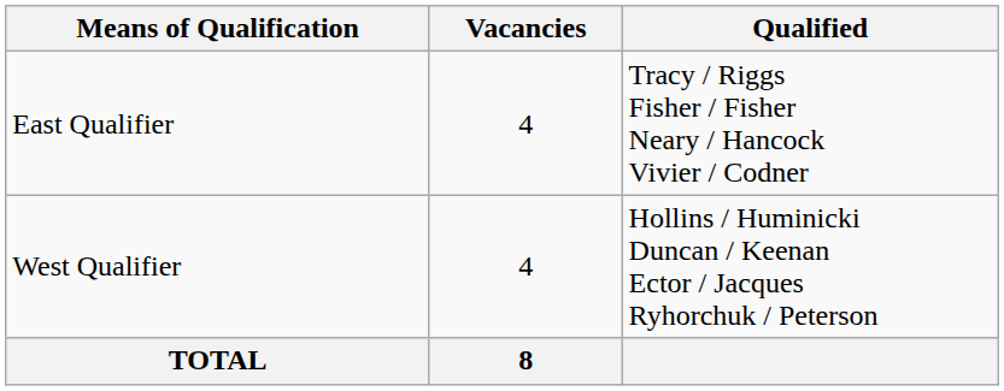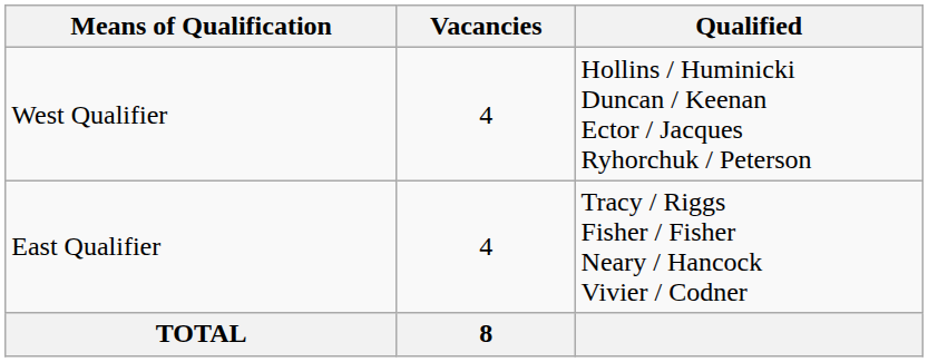rows swapped: East Qualifier <-> West Qualifier
